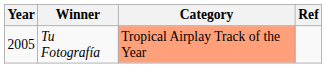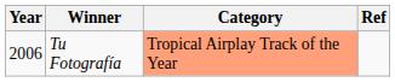Tu Fotografía | Year: 2005 -> 2006
